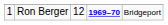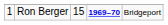Ron Berger | column 3: 12 -> 15
